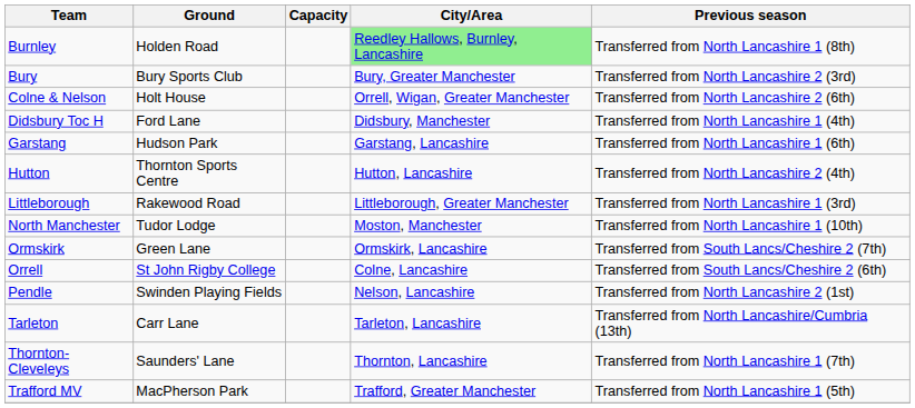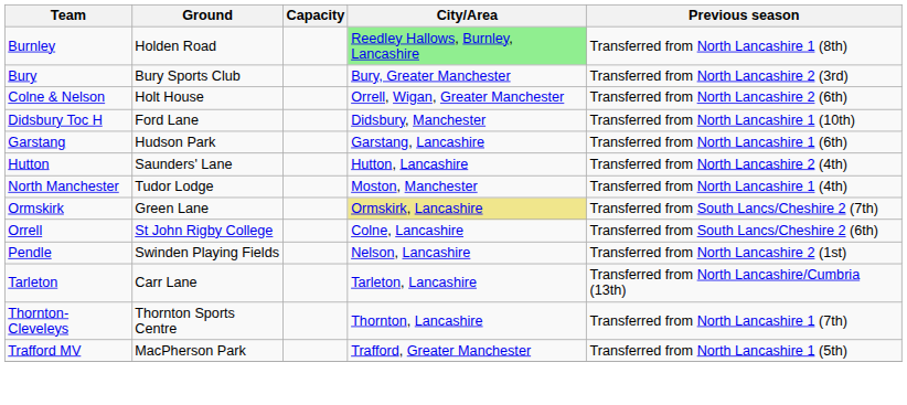Didsbury Toc H | Previous season: Transferred from North Lancashire 1 (4th) -> Transferred from North Lancashire 1 (10th)
Hutton | Ground: Thornton Sports Centre -> Saunders' Lane
- row: Littleborough | Rakewood Road | Littleborough, Greater Manchester | Transferred from North Lancashire 1 (3rd)
North Manchester | Previous season: Transferred from North Lancashire 1 (10th) -> Transferred from North Lancashire 1 (4th)
Ormskirk | City/Area: no background -> khaki background
Thornton-Cleveleys | Ground: Saunders' Lane -> Thornton Sports Centre
